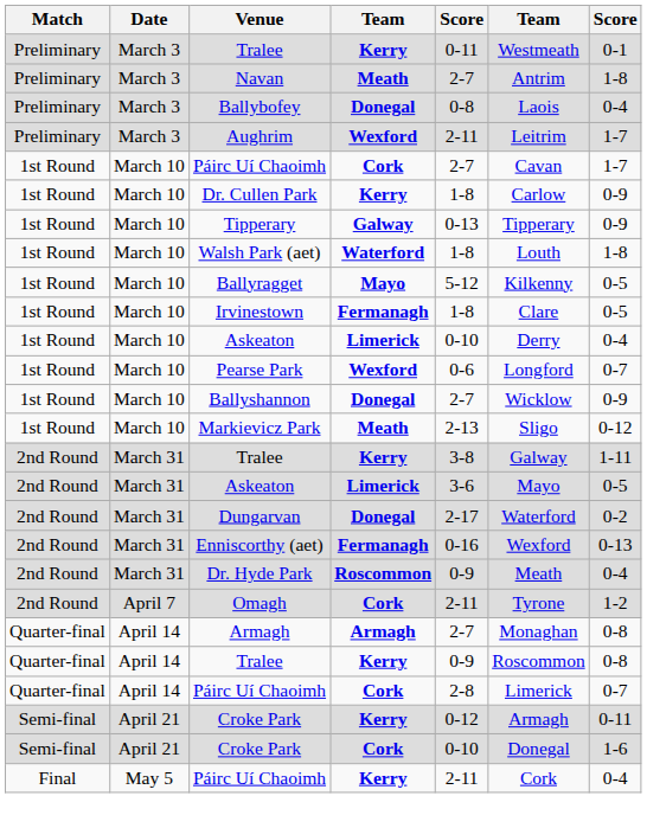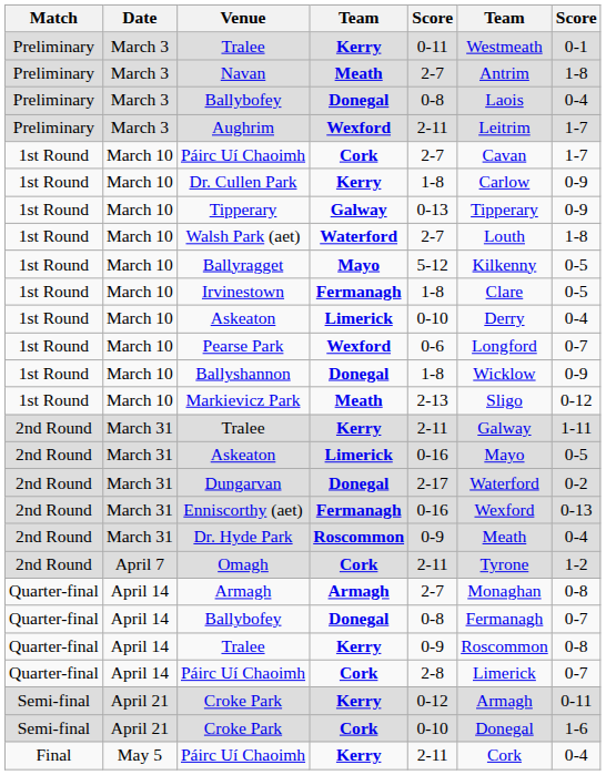Walsh Park (aet) | column 5: 1-8 -> 2-7
Ballyshannon | column 5: 2-7 -> 1-8
March 31 / Tralee | column 5: 3-8 -> 2-11
March 31 / Askeaton | column 5: 3-6 -> 0-16
+ row: Quarter-final | April 14 | Ballybofey | Donegal | 0-8 | Fermanagh | 0-7
